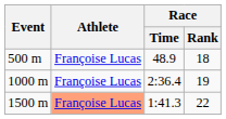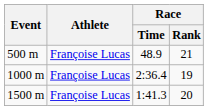500 m | Race / Rank: 18 -> 21
1500 m | Athlete: lightsalmon background -> no background
1500 m | Race / Rank: 22 -> 20
